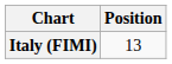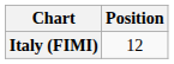Italy (FIMI) | Position: 13 -> 12
